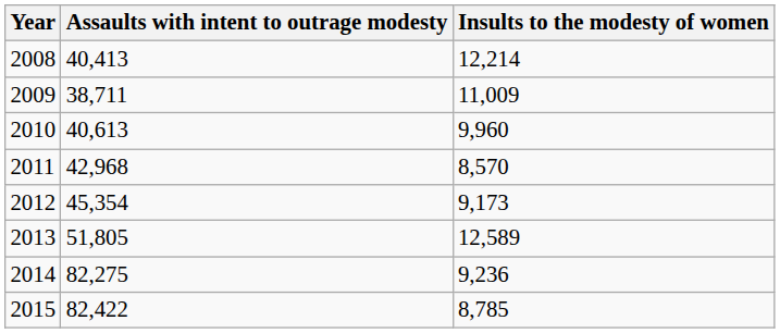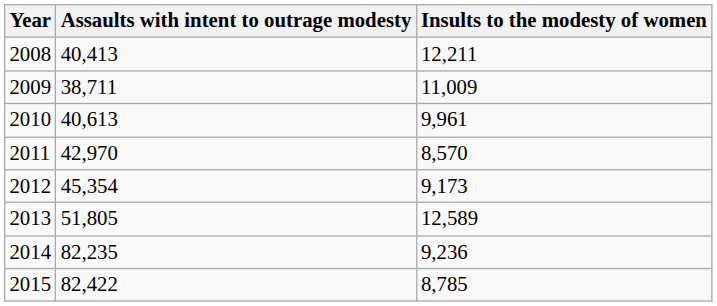2008 | Insults to the modesty of women: 12,214 -> 12,211
2010 | Insults to the modesty of women: 9,960 -> 9,961
2011 | Assaults with intent to outrage modesty: 42,968 -> 42,970
2014 | Assaults with intent to outrage modesty: 82,275 -> 82,235
